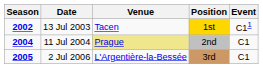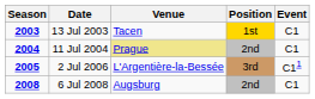13 Jul 2003 | Season: 2002 -> 2003
13 Jul 2003 | Event: C11 -> C1
2 Jul 2006 | Event: C1 -> C11
+ row: 2008 | 6 Jul 2008 | Augsburg | 2nd | C1
